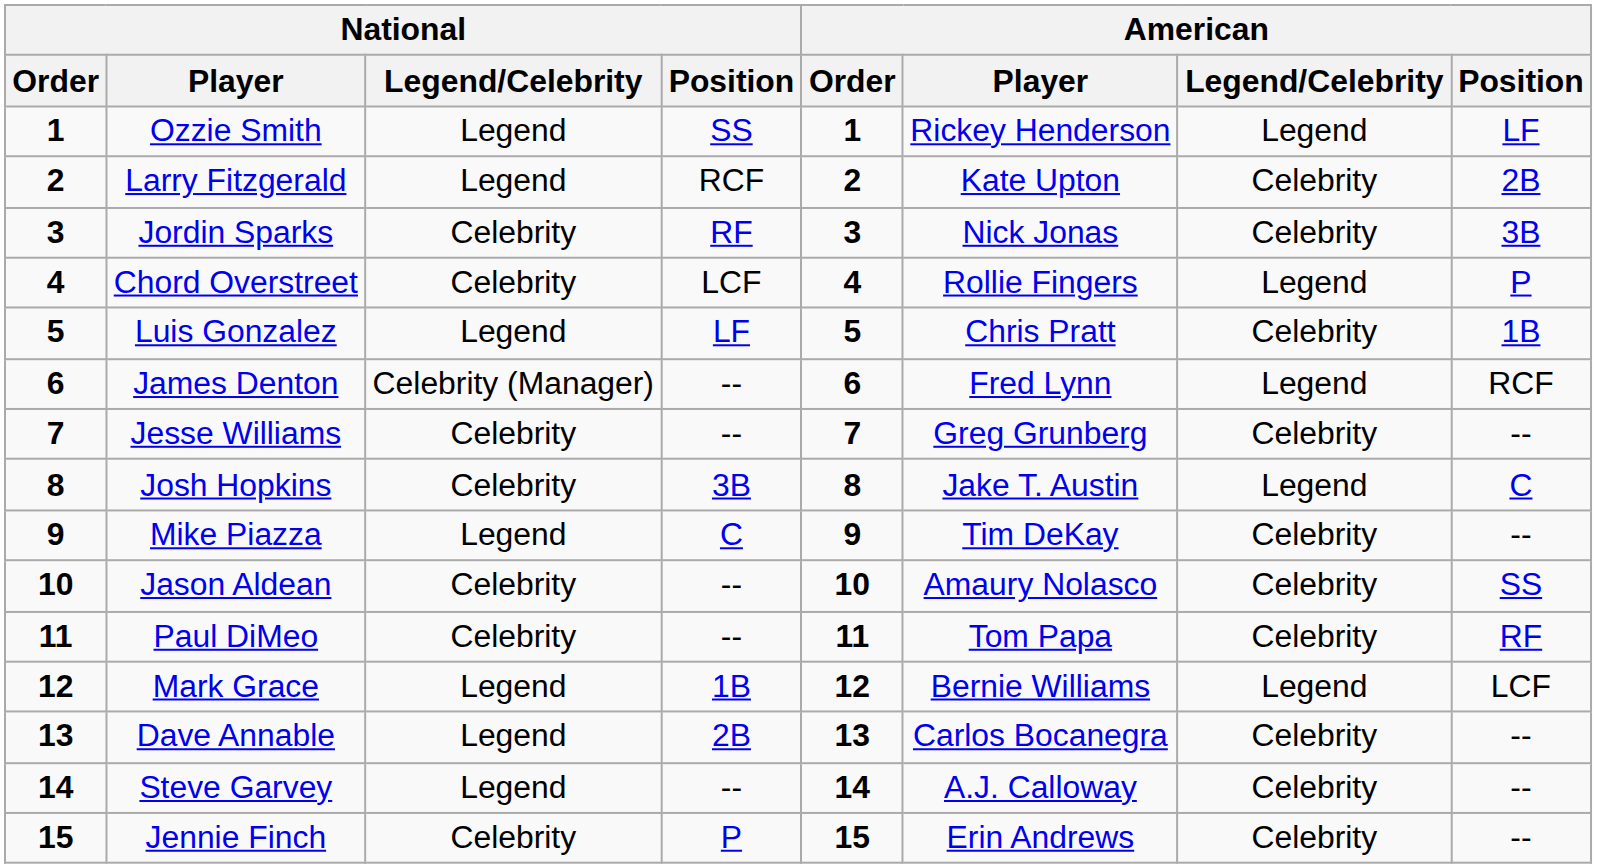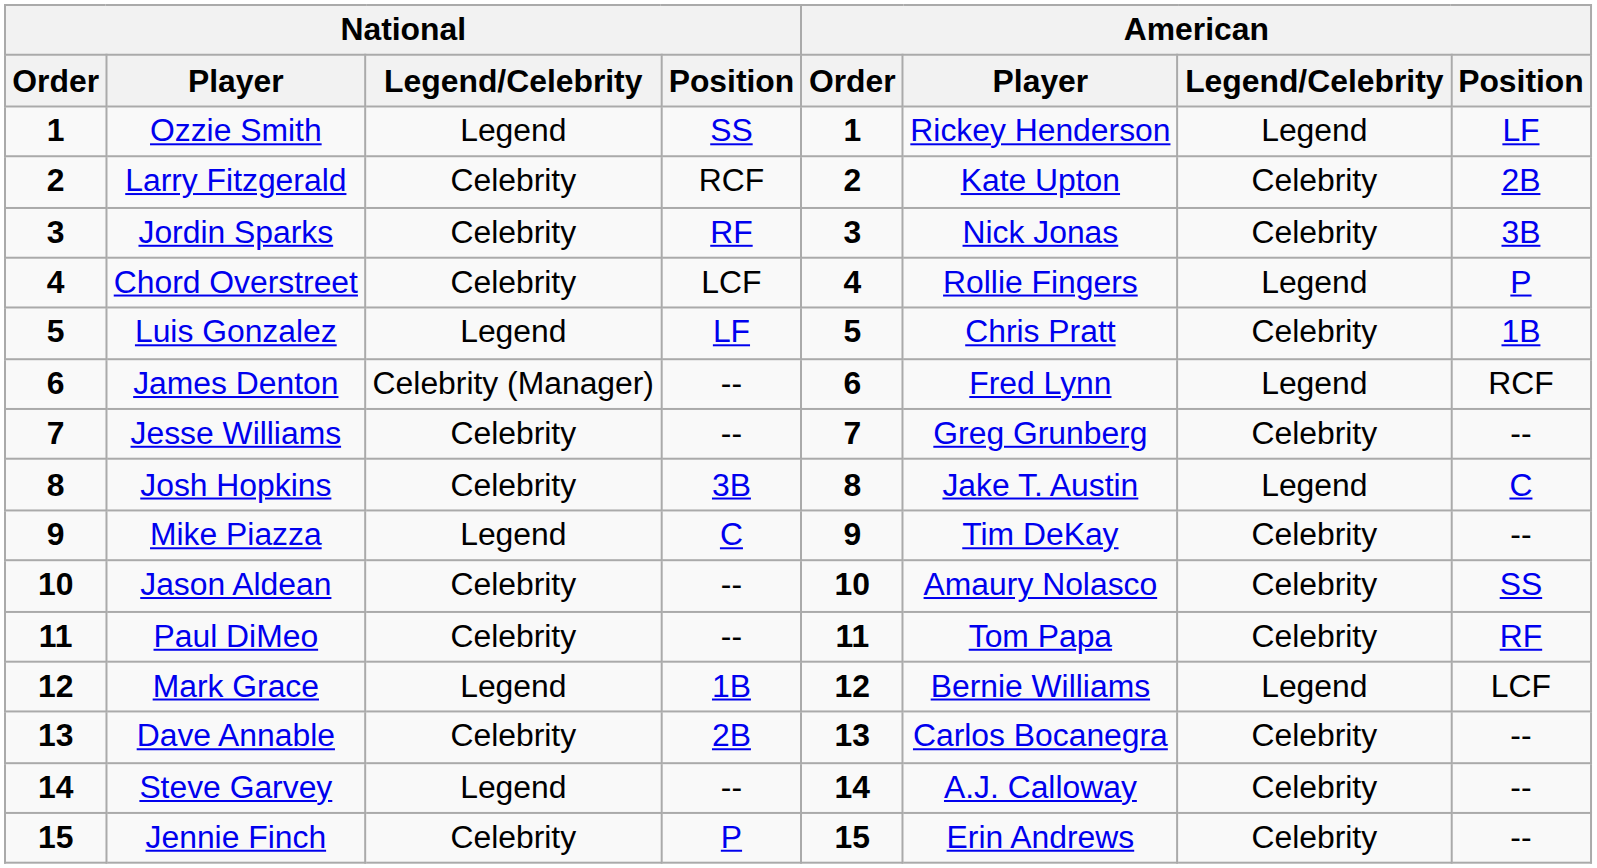Larry Fitzgerald | National / Legend/Celebrity: Legend -> Celebrity
Dave Annable | National / Legend/Celebrity: Legend -> Celebrity
